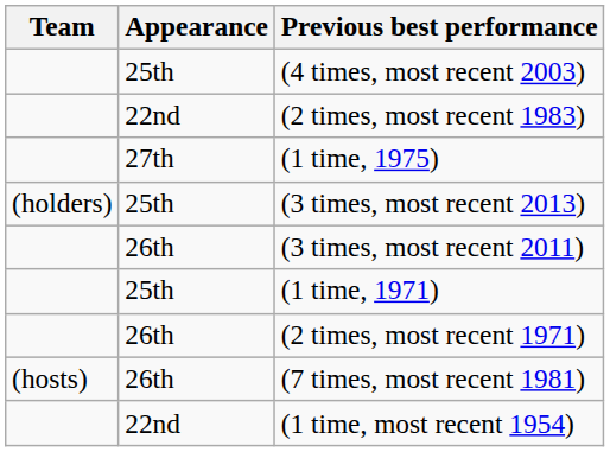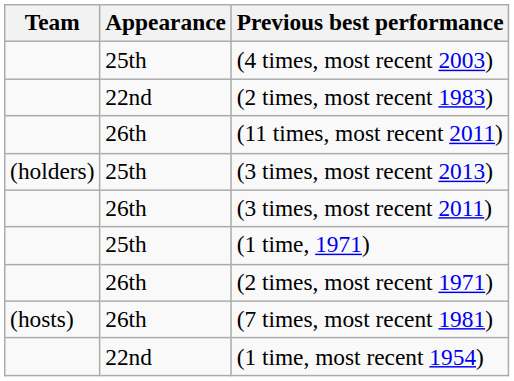+ row: 26th | (11 times, most recent 2011)
- row: 27th | (1 time, 1975)
